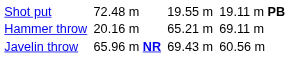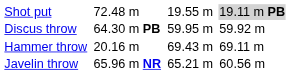Shot put | column 7: no background -> lightgrey background
+ row: Discus throw | 64.30 m PB | 59.95 m | 59.92 m
Hammer throw | column 5: 65.21 m -> 69.43 m
Javelin throw | column 5: 69.43 m -> 65.21 m
